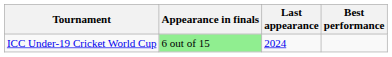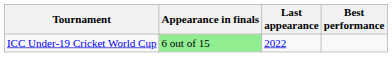ICC Under-19 Cricket World Cup | Last appearance: 2024 -> 2022
